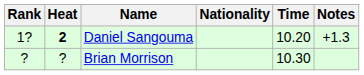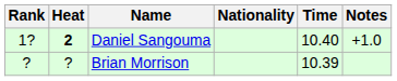Daniel Sangouma | Time: 10.20 -> 10.40
Daniel Sangouma | Notes: +1.3 -> +1.0
Brian Morrison | Time: 10.30 -> 10.39
